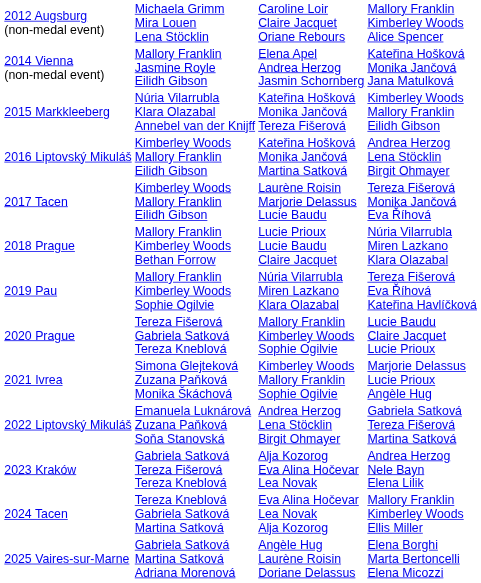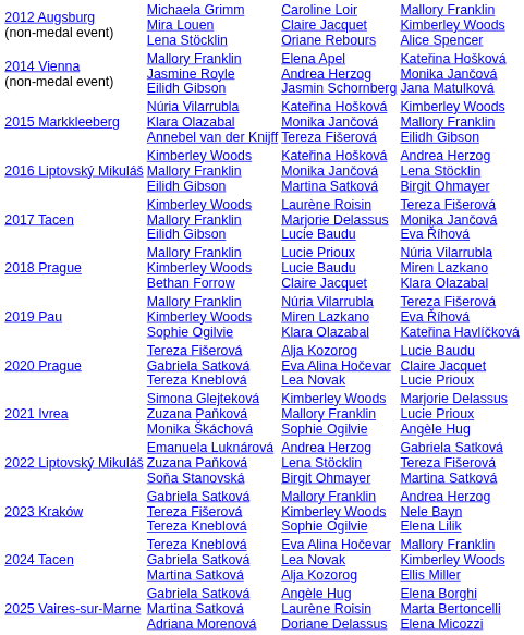2020 Prague | column 3: Mallory Franklin Kimberley Woods Sophie Ogilvie -> Alja Kozorog Eva Alina Hočevar Lea Novak
2023 Kraków | column 3: Alja Kozorog Eva Alina Hočevar Lea Novak -> Mallory Franklin Kimberley Woods Sophie Ogilvie
